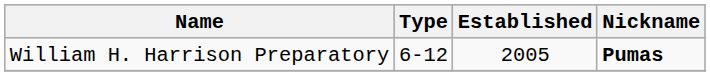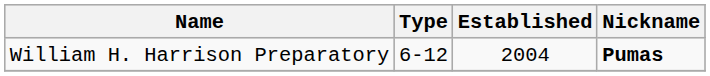William H. Harrison Preparatory | Established: 2005 -> 2004
